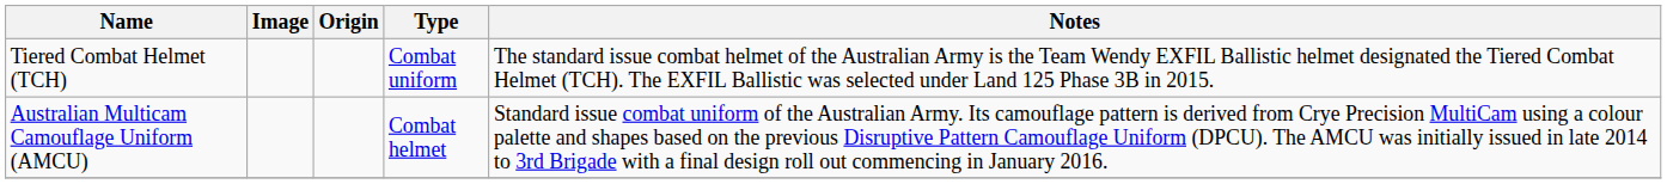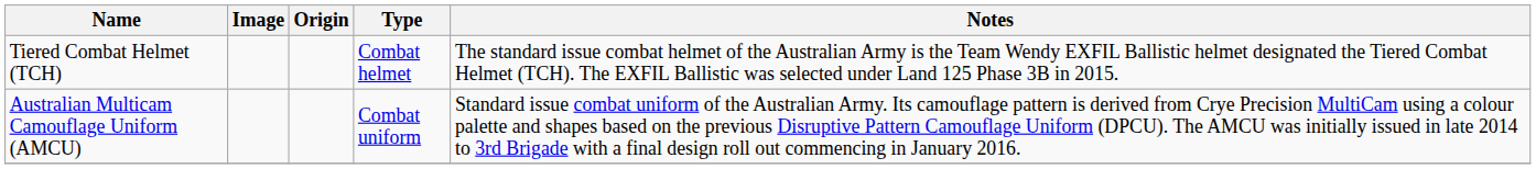Tiered Combat Helmet (TCH) | Type: Combat uniform -> Combat helmet
Australian Multicam Camouflage Uniform (AMCU) | Type: Combat helmet -> Combat uniform
